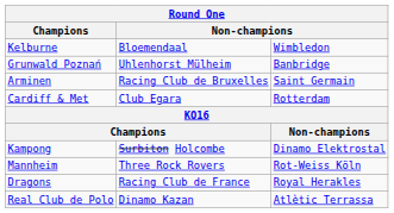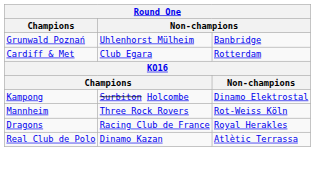- row: Kelburne | Bloemendaal | Wimbledon
- row: Arminen | Racing Club de Bruxelles | Saint Germain
